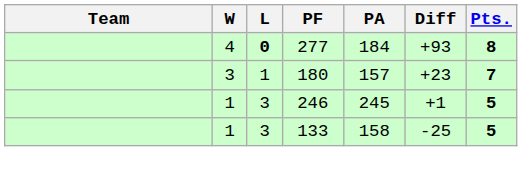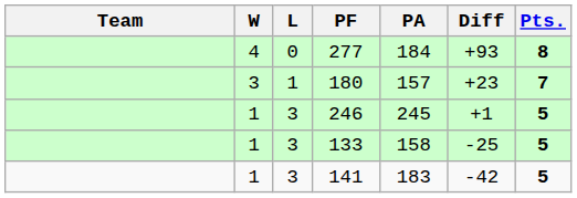277 | L: bold -> normal
+ row: 1 | 3 | 141 | 183 | -42 | 5
